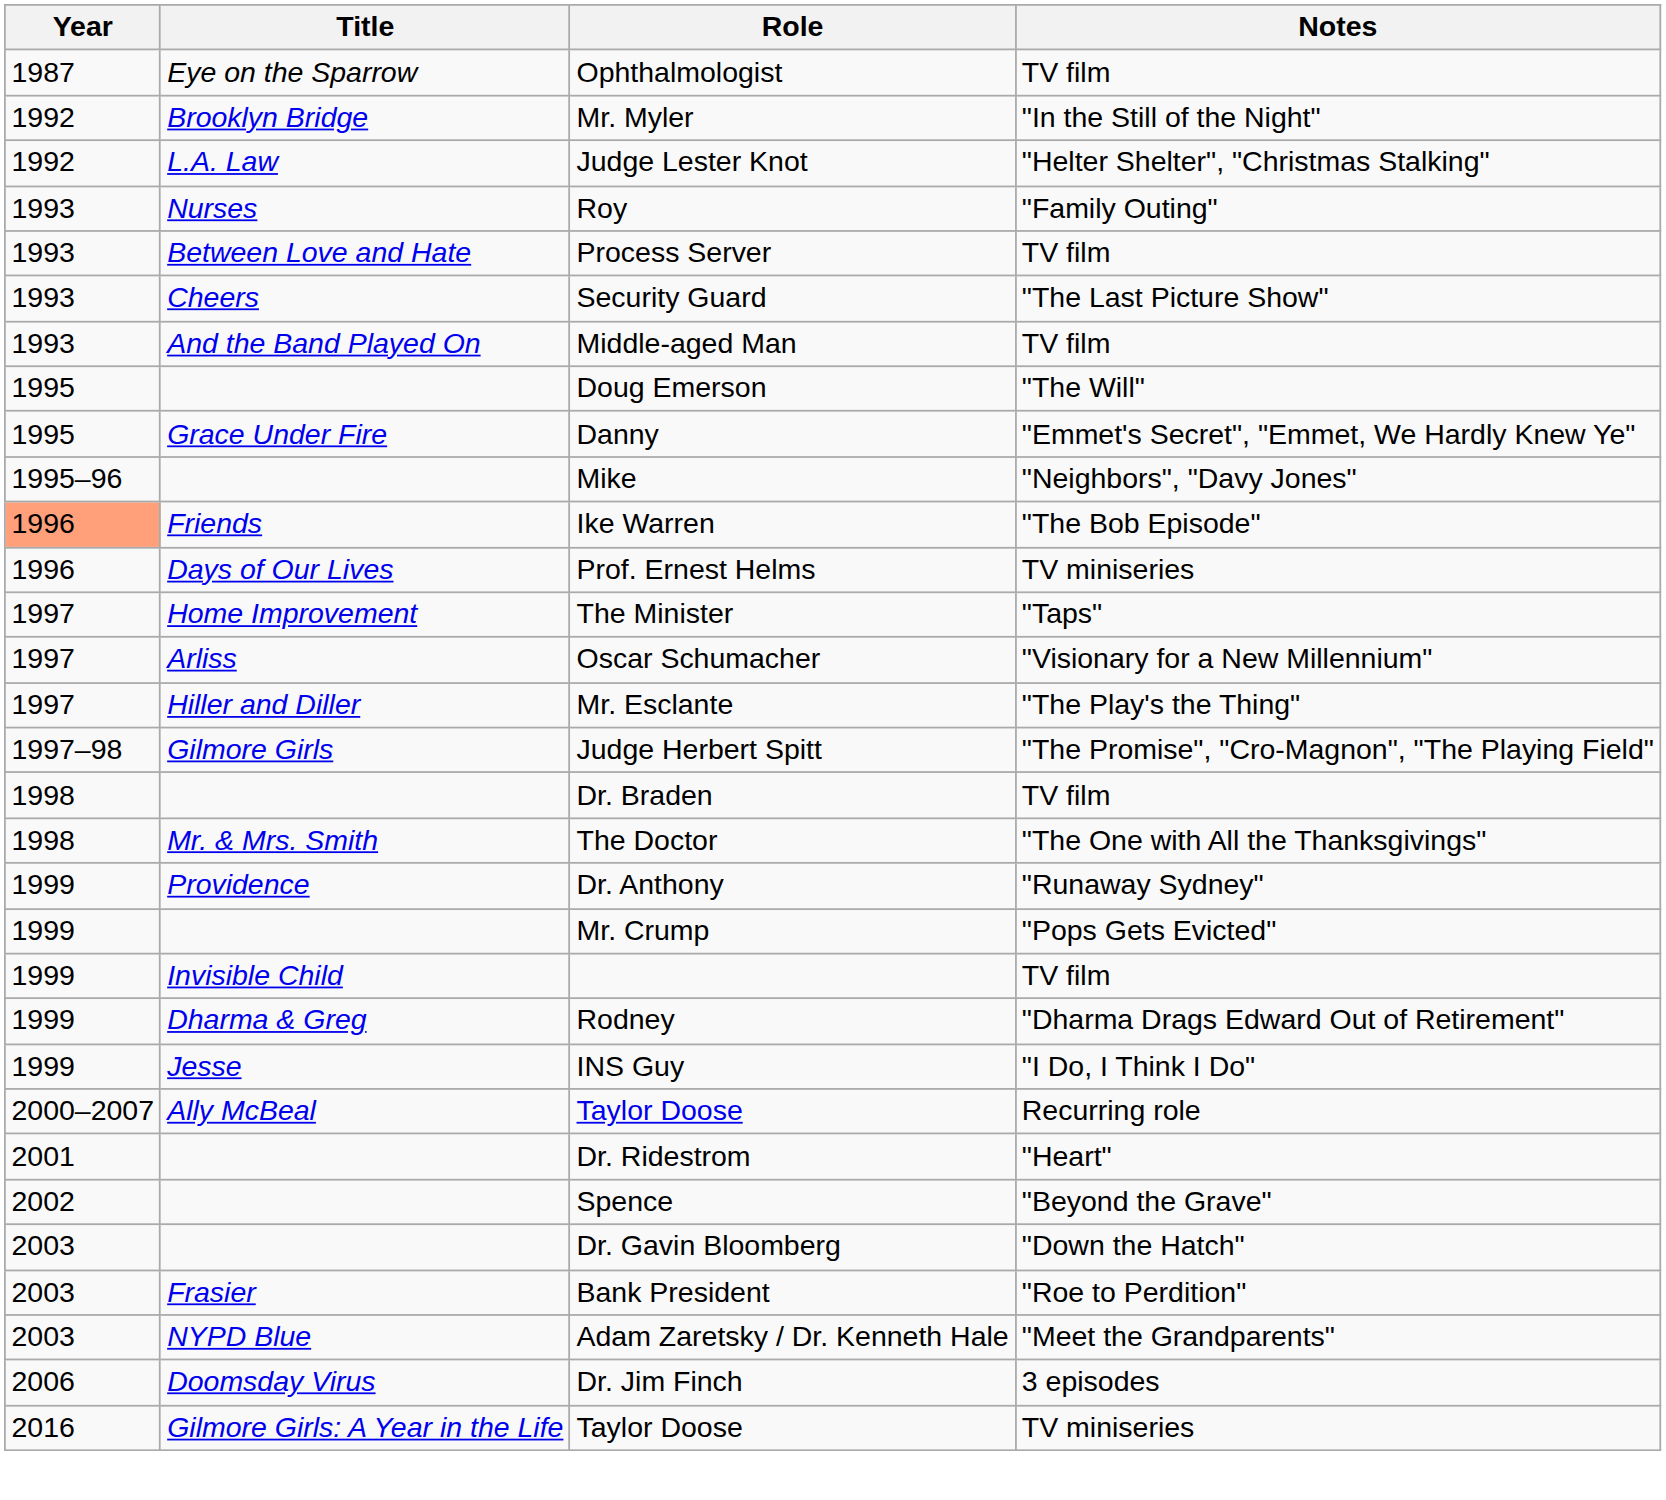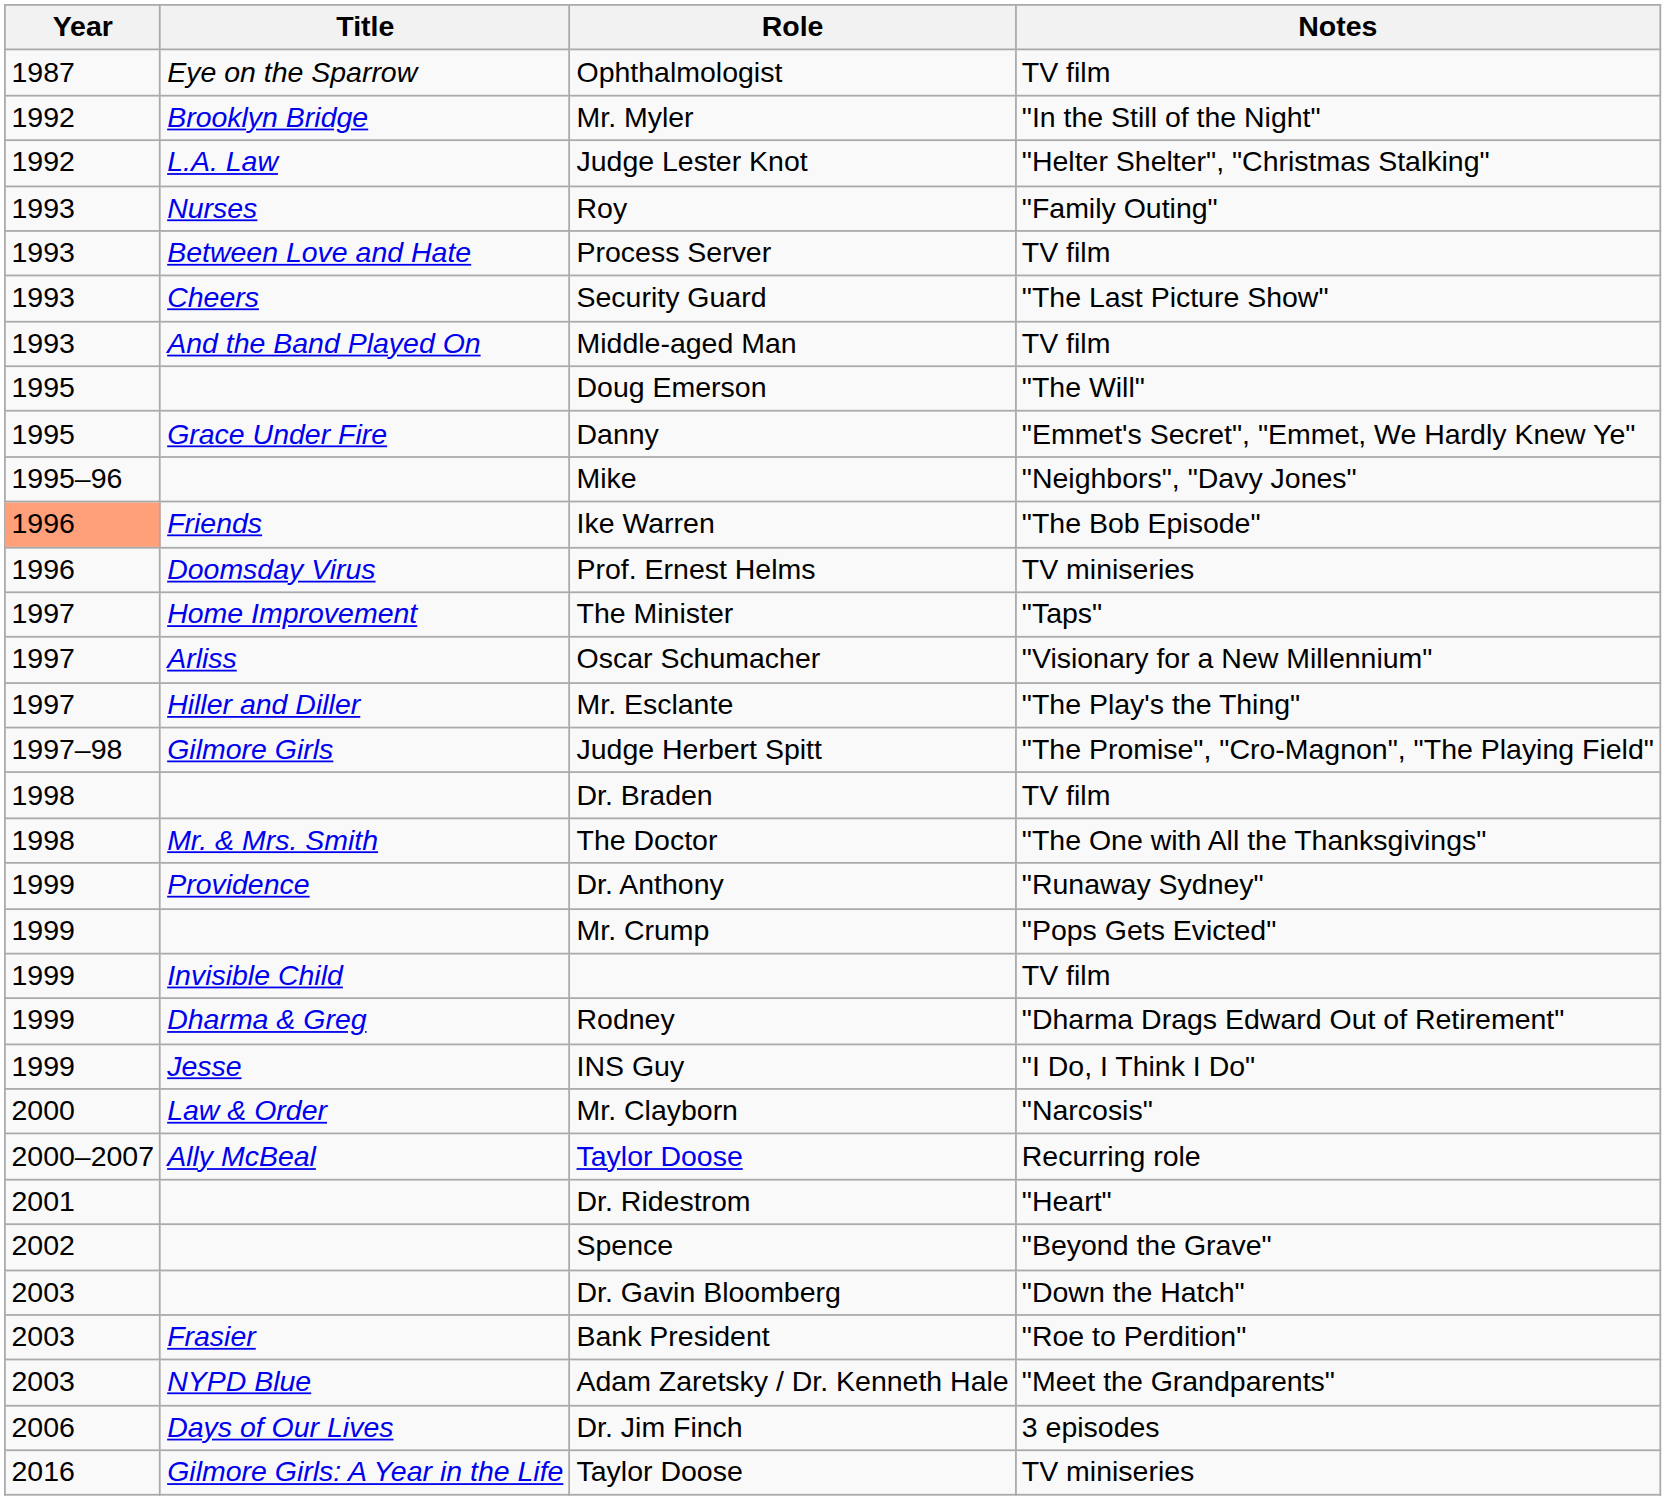Prof. Ernest Helms | Title: Days of Our Lives -> Doomsday Virus
+ row: 2000 | Law & Order | Mr. Clayborn | "Narcosis"
Dr. Jim Finch | Title: Doomsday Virus -> Days of Our Lives
